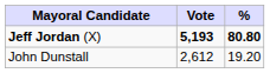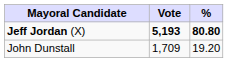John Dunstall | Vote: 2,612 -> 1,709
